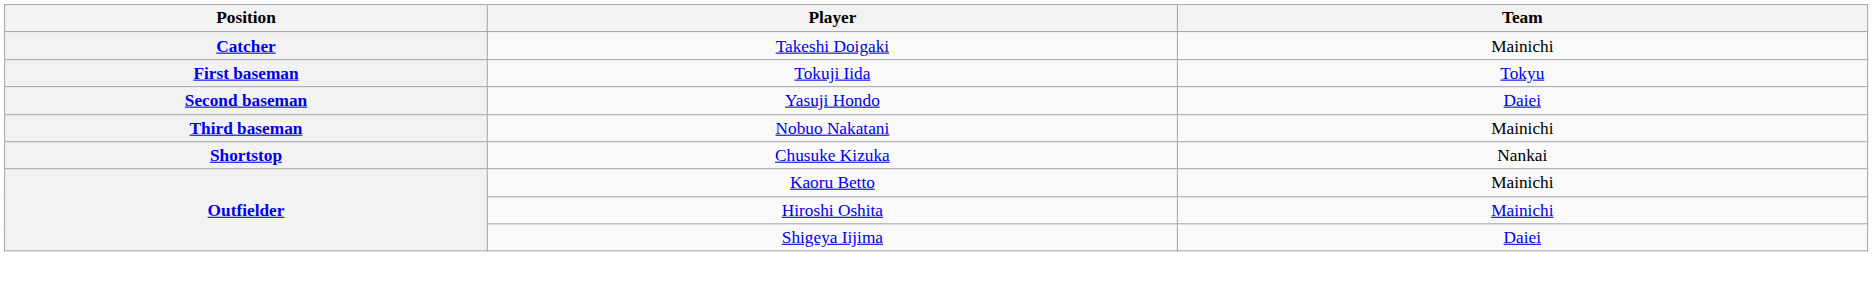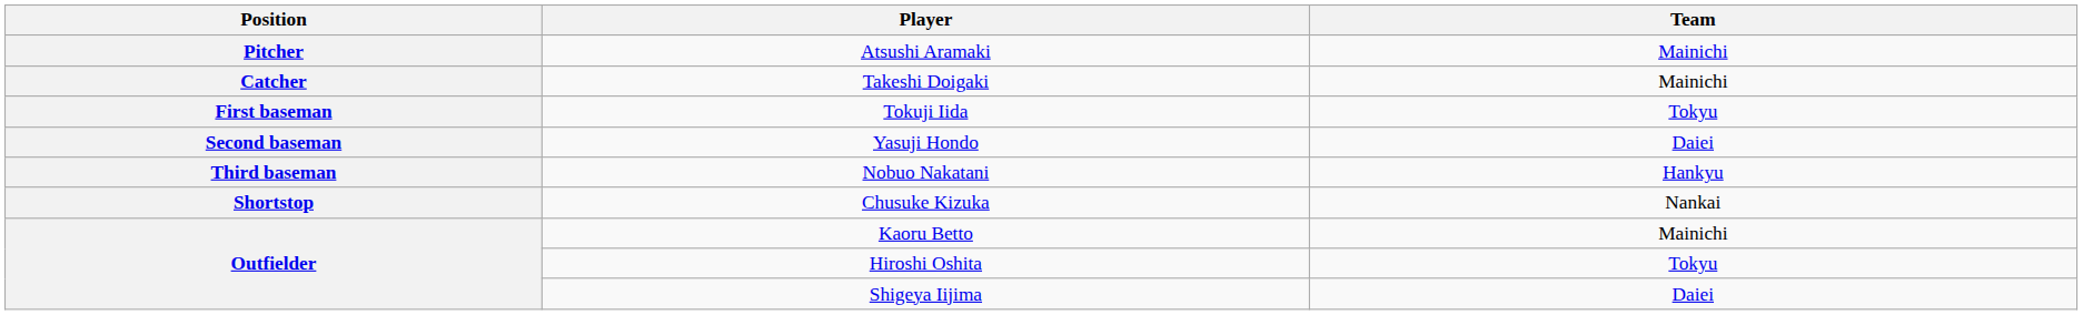+ row: Pitcher | Atsushi Aramaki | Mainichi
Nobuo Nakatani | Team: Mainichi -> Hankyu
Hiroshi Oshita | Team: Mainichi -> Tokyu
